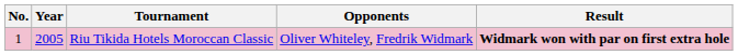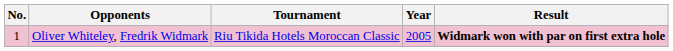columns swapped: Year <-> Opponents
